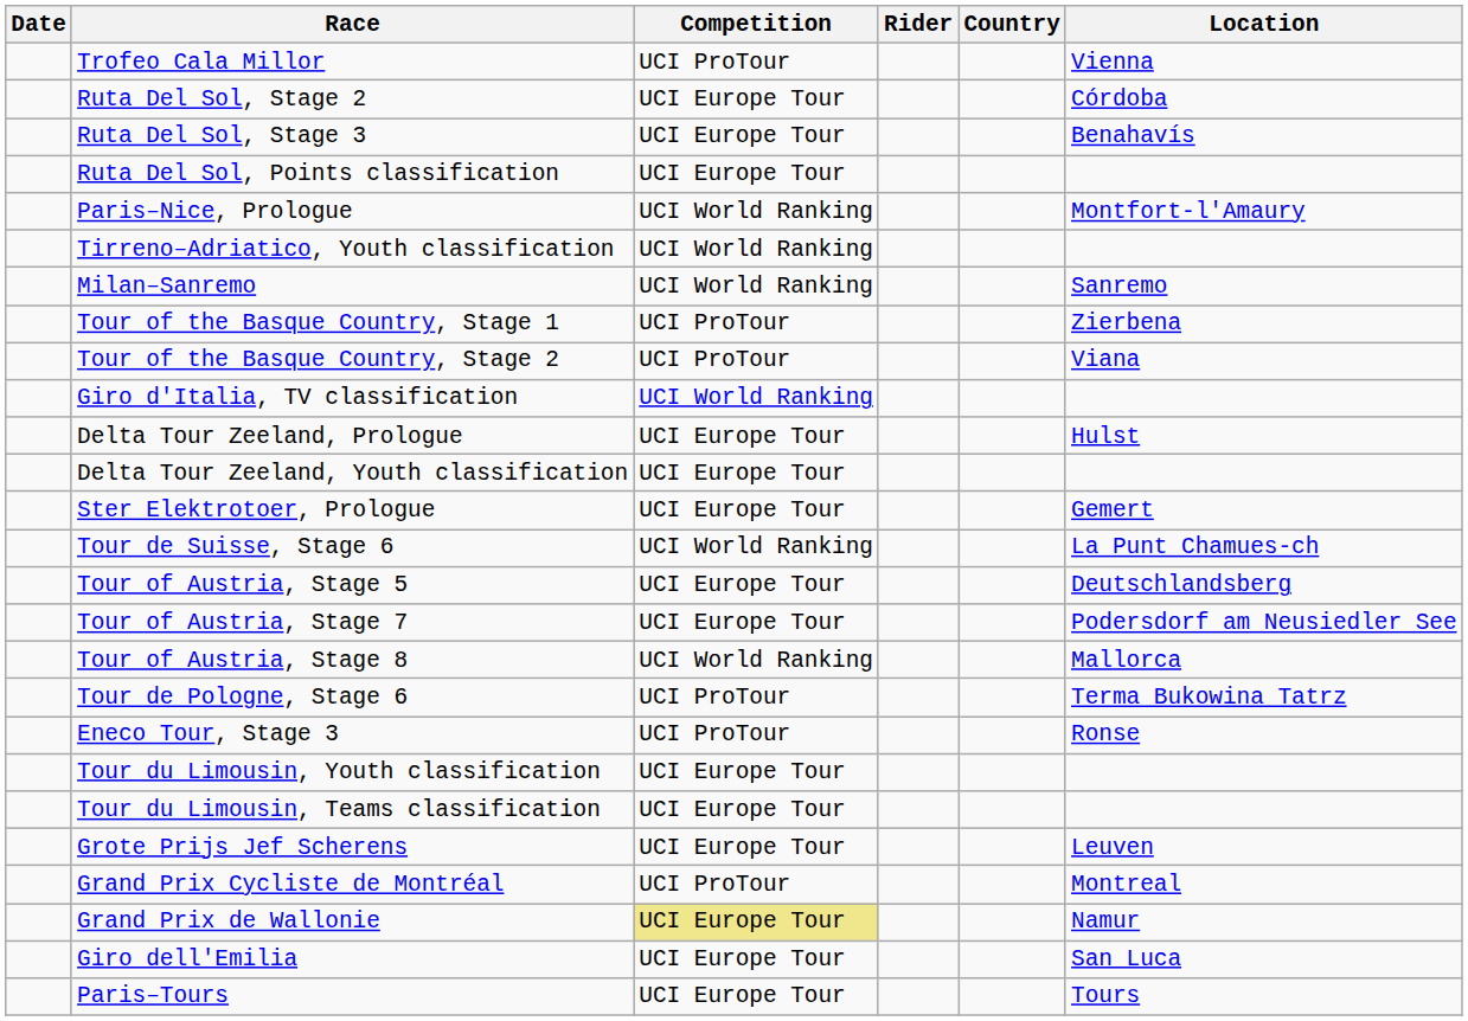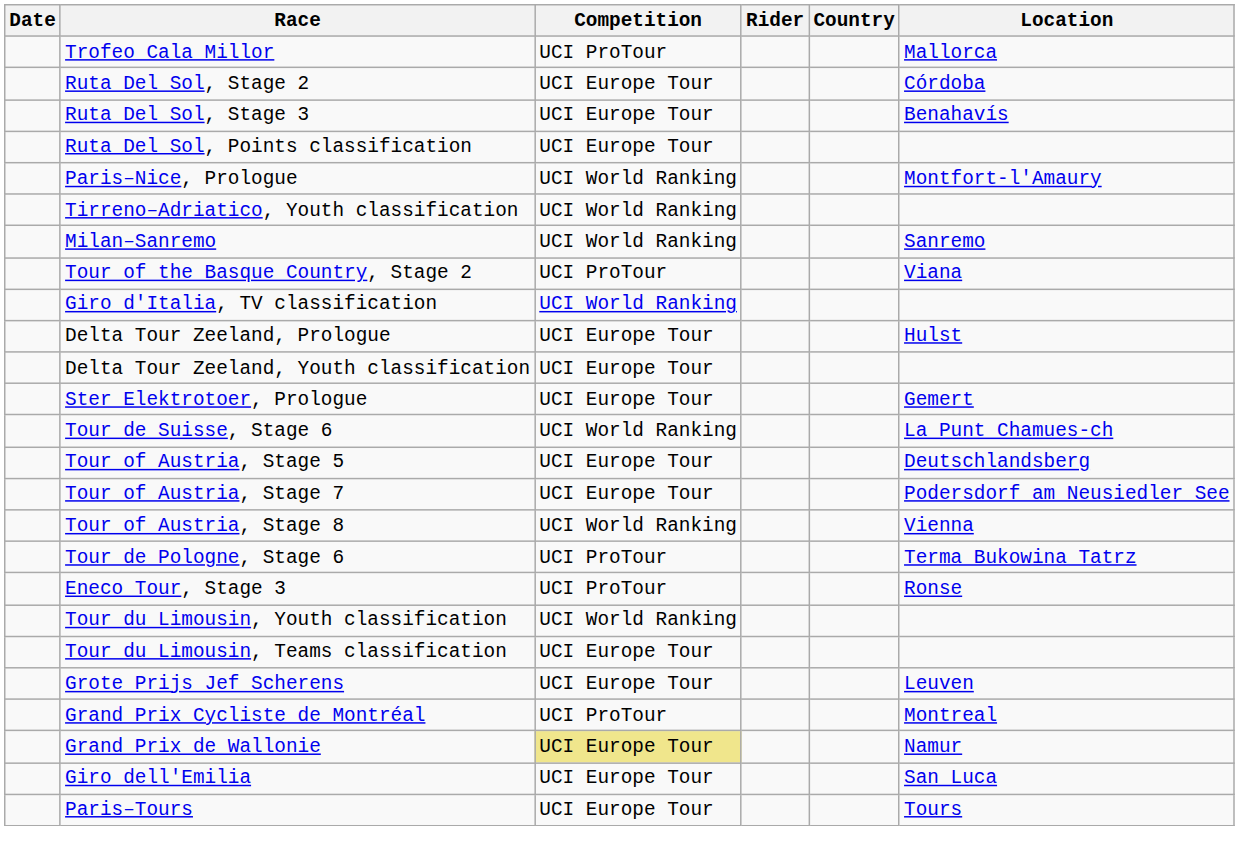Trofeo Cala Millor | Location: Vienna -> Mallorca
- row: Tour of the Basque Country, Stage 1 | UCI ProTour | Zierbena
Tour of Austria, Stage 8 | Location: Mallorca -> Vienna
Tour du Limousin, Youth classification | Competition: UCI Europe Tour -> UCI World Ranking
